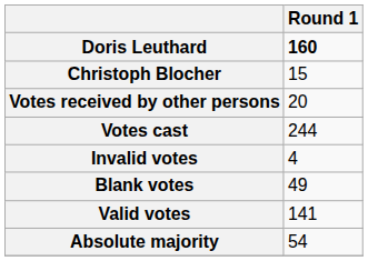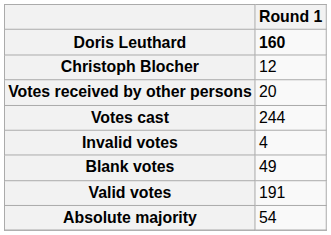Christoph Blocher | Round 1: 15 -> 12
Valid votes | Round 1: 141 -> 191
